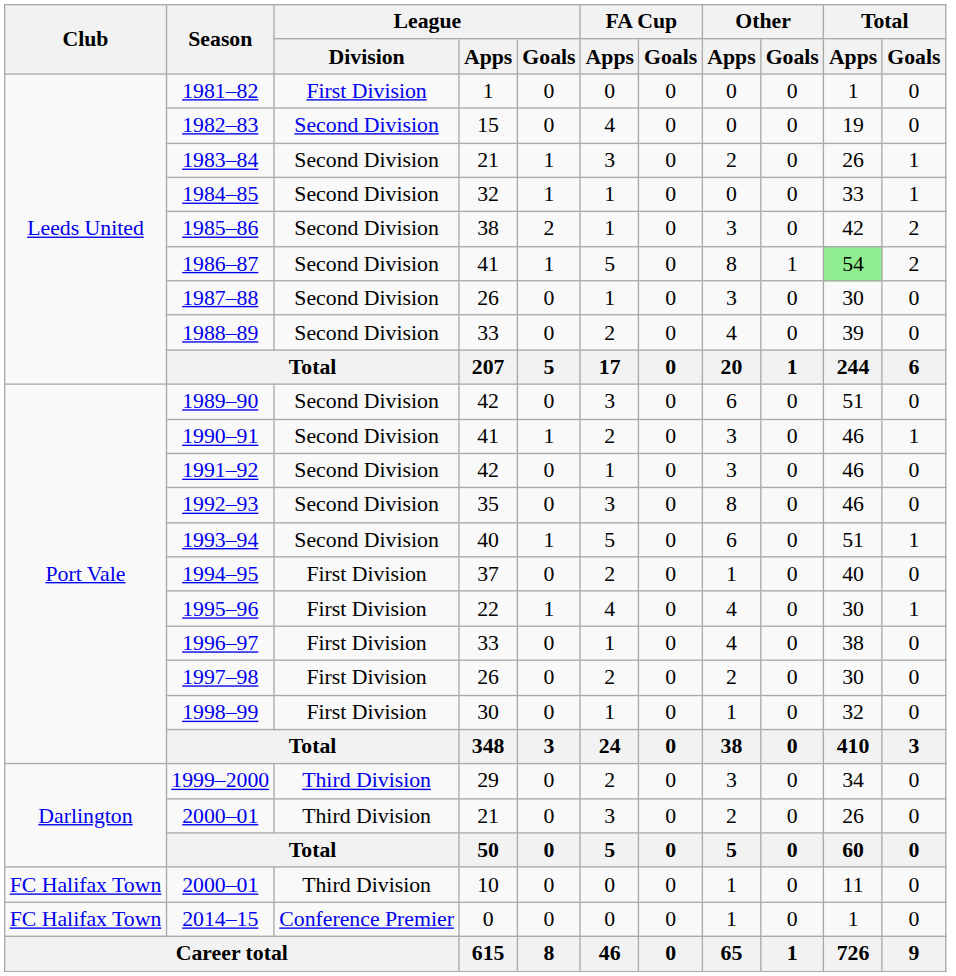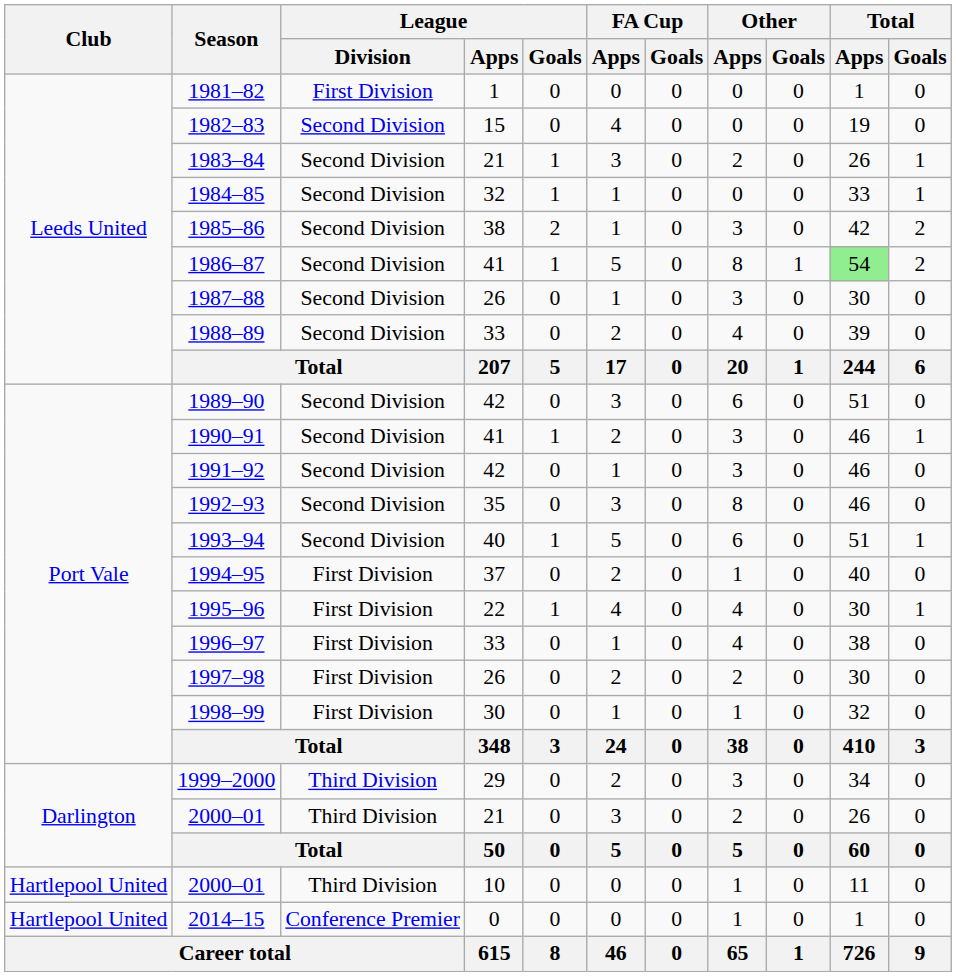2000–01 / 10 | Club: FC Halifax Town -> Hartlepool United
2014–15 | Club: FC Halifax Town -> Hartlepool United
